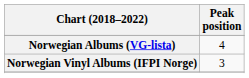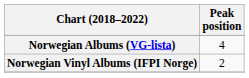Norwegian Vinyl Albums (IFPI Norge) | Peak position: 3 -> 2
